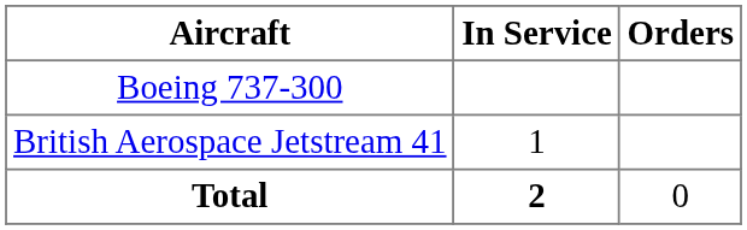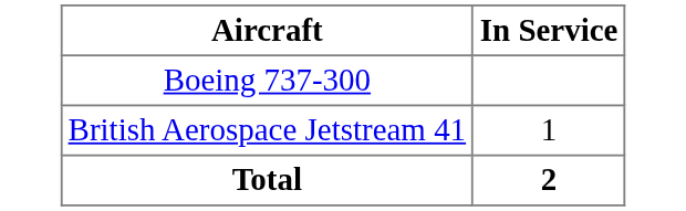- column: Orders | 0
